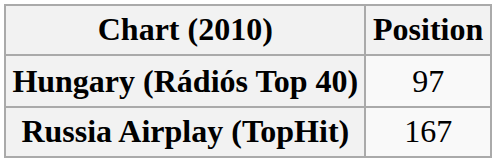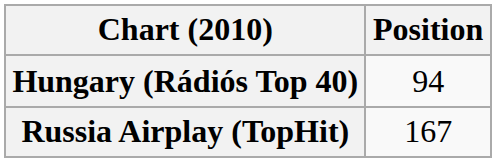Hungary (Rádiós Top 40) | Position: 97 -> 94
